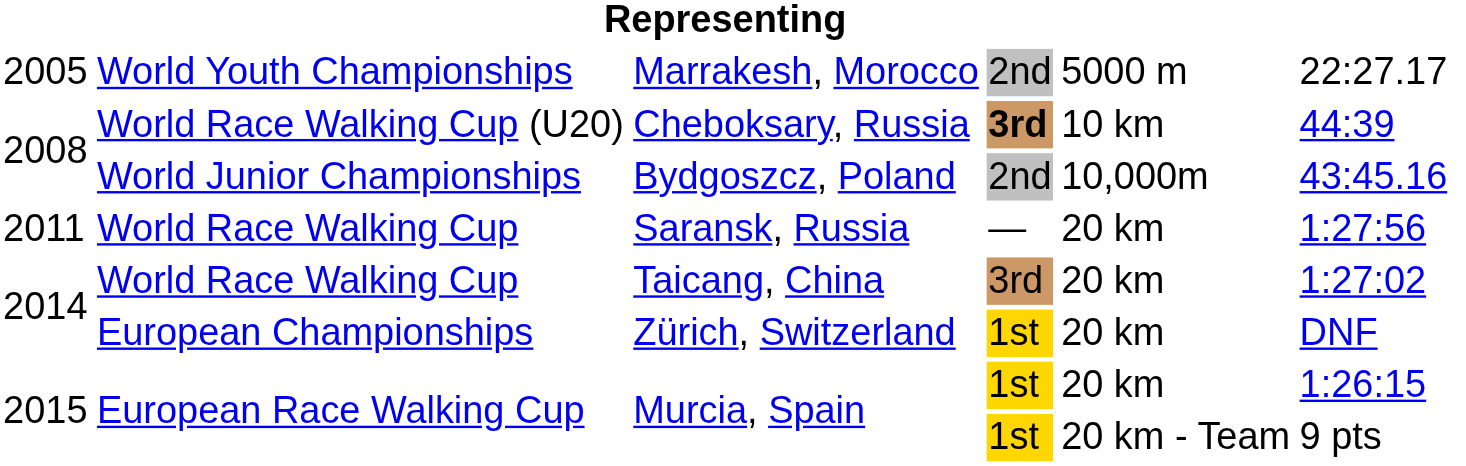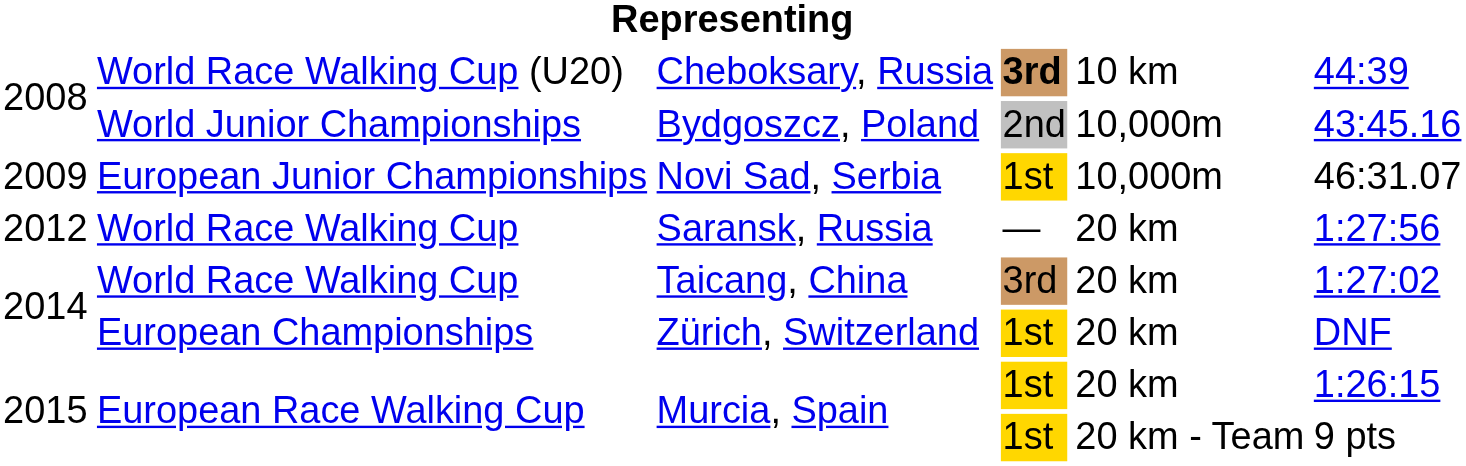- row: 2005 | World Youth Championships | Marrakesh, Morocco | 2nd | 5000 m | 22:27.17
+ row: 2009 | European Junior Championships | Novi Sad, Serbia | 1st | 10,000m | 46:31.07
Saransk, Russia | column 1: 2011 -> 2012
